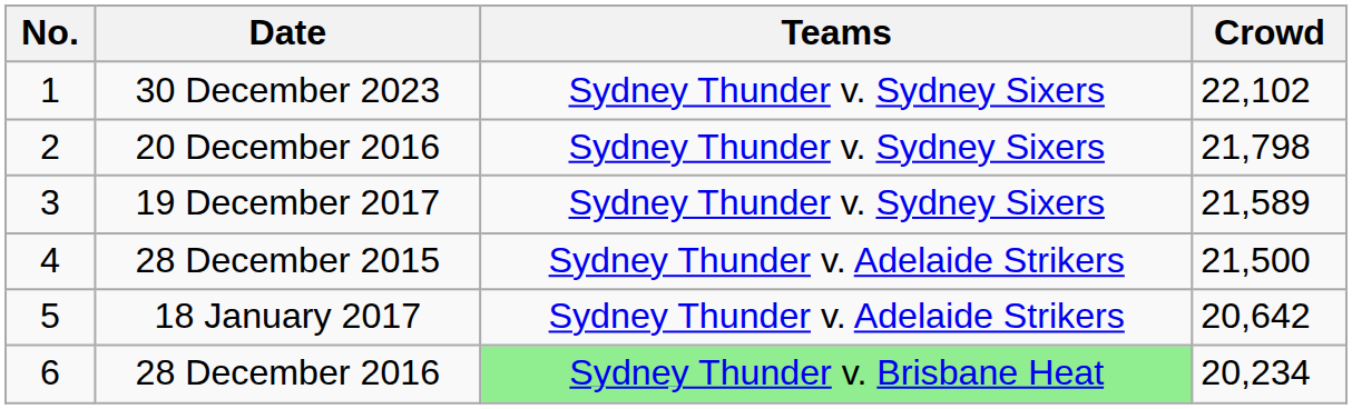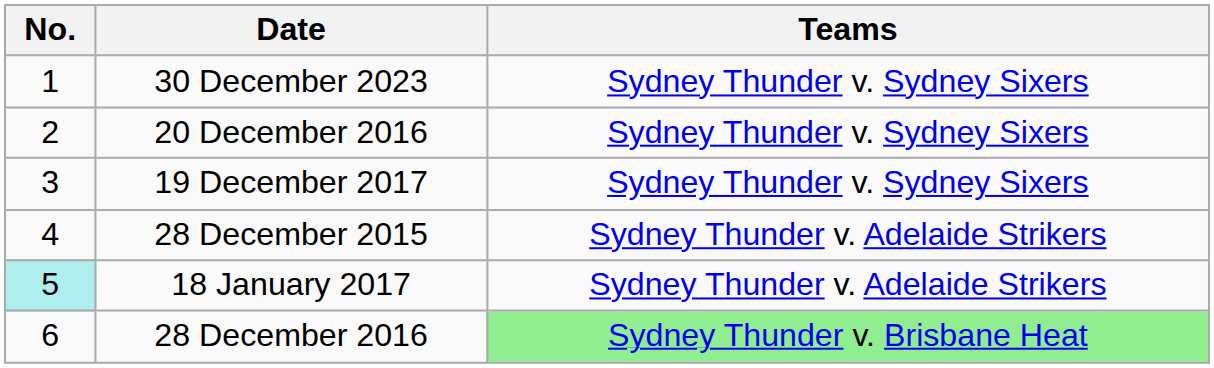- column: Crowd | 22,102 | 21,798 | 21,589 | 21,500 | 20,642 | 20,234
18 January 2017 | No.: no background -> paleturquoise background
